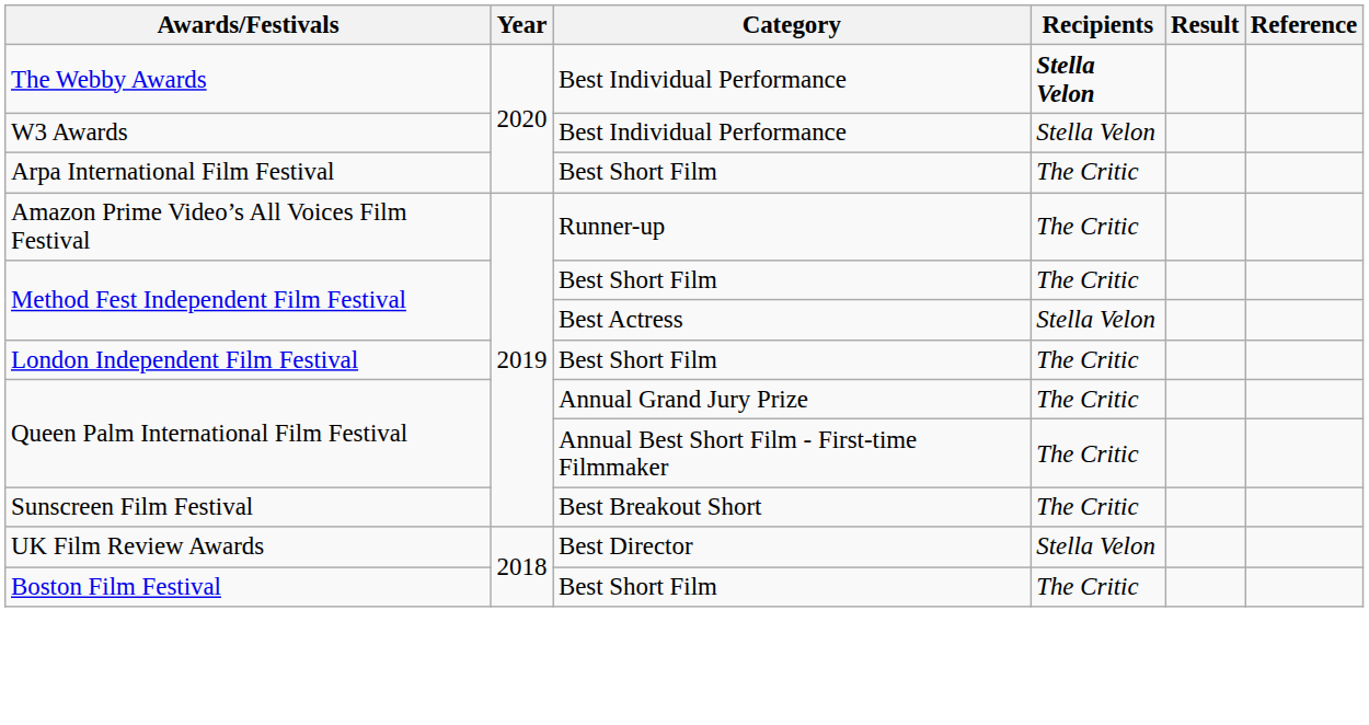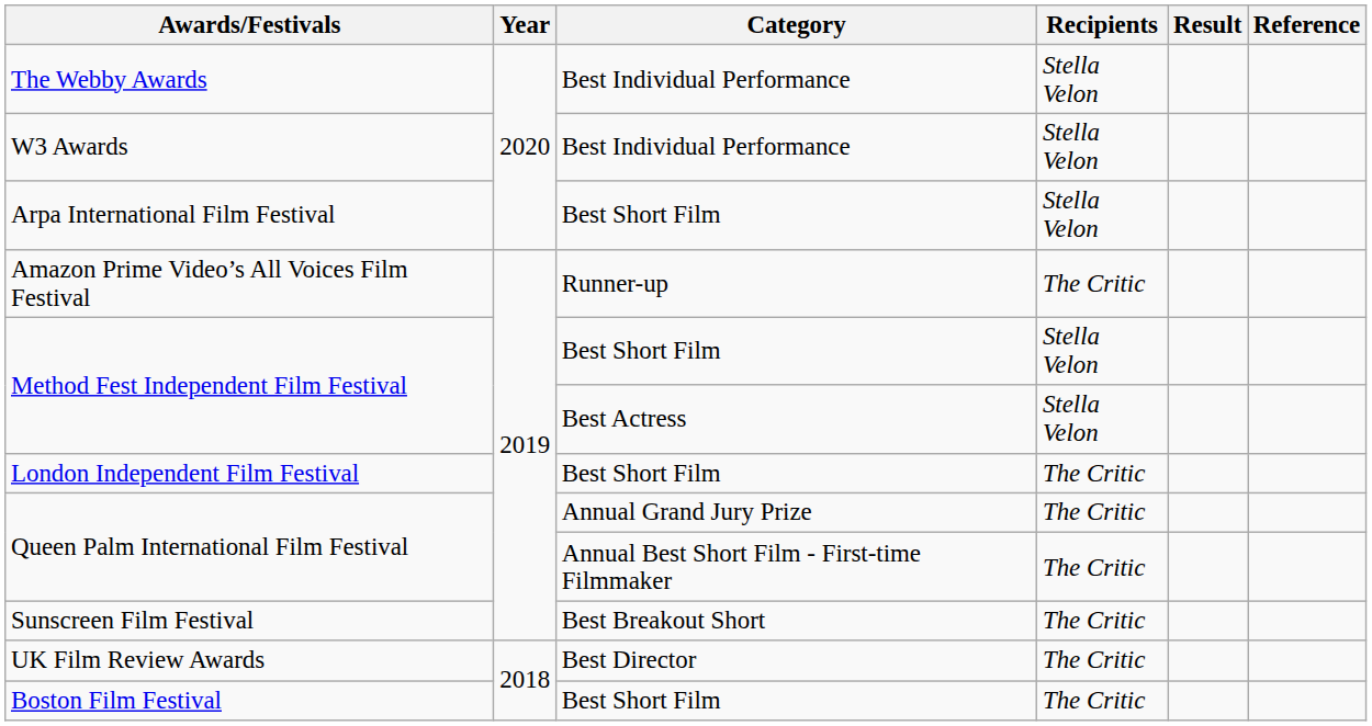The Webby Awards | Recipients: bold -> normal
Arpa International Film Festival | Recipients: The Critic -> Stella Velon
Method Fest Independent Film Festival / Best Short Film | Recipients: The Critic -> Stella Velon
UK Film Review Awards | Recipients: Stella Velon -> The Critic
